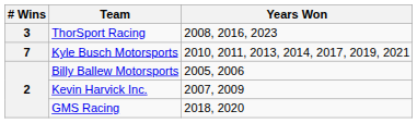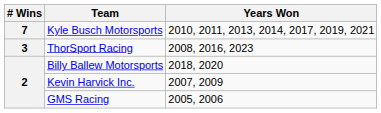rows swapped: Kyle Busch Motorsports <-> ThorSport Racing
Billy Ballew Motorsports | Years Won: 2005, 2006 -> 2018, 2020
GMS Racing | Years Won: 2018, 2020 -> 2005, 2006
